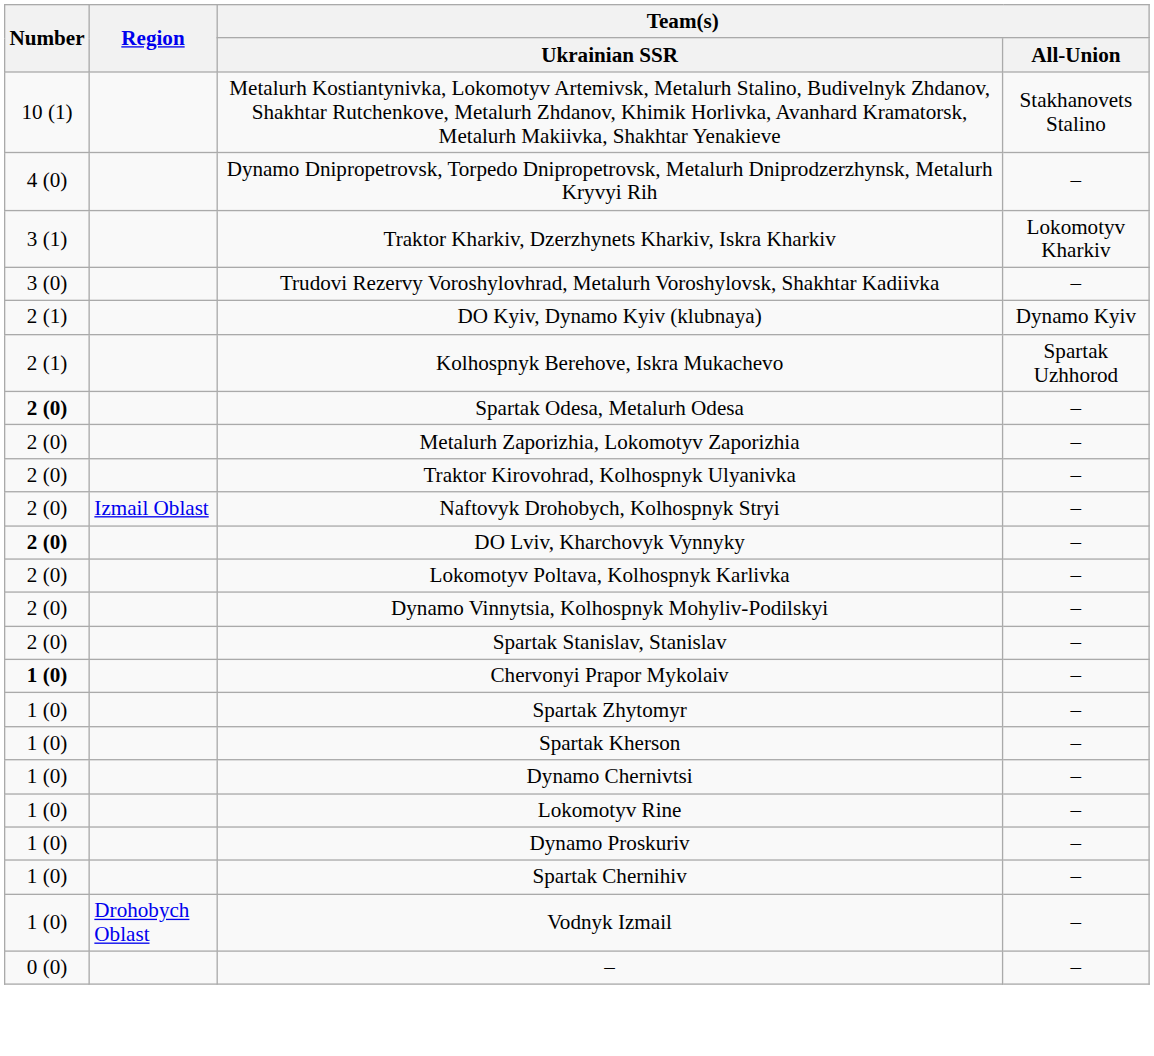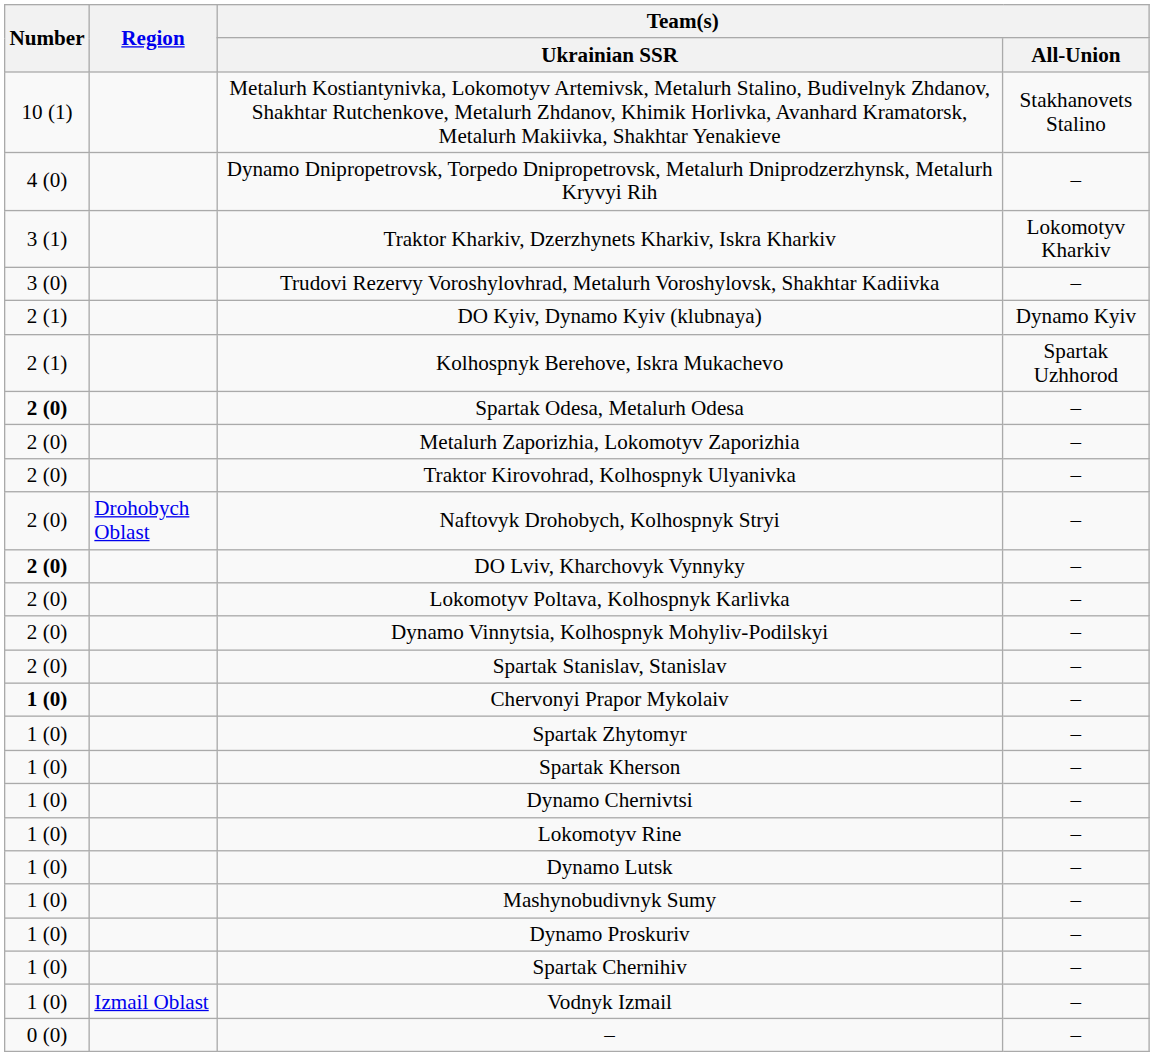Naftovyk Drohobych, Kolhospnyk Stryi | Region: Izmail Oblast -> Drohobych Oblast
+ row: 1 (0) | Dynamo Lutsk | –
+ row: 1 (0) | Mashynobudivnyk Sumy | –
Vodnyk Izmail | Region: Drohobych Oblast -> Izmail Oblast
